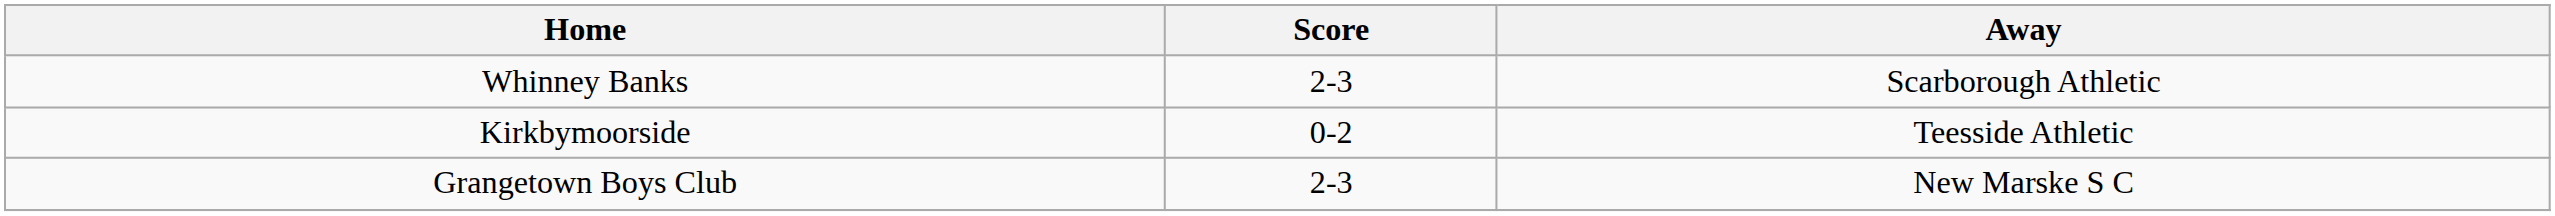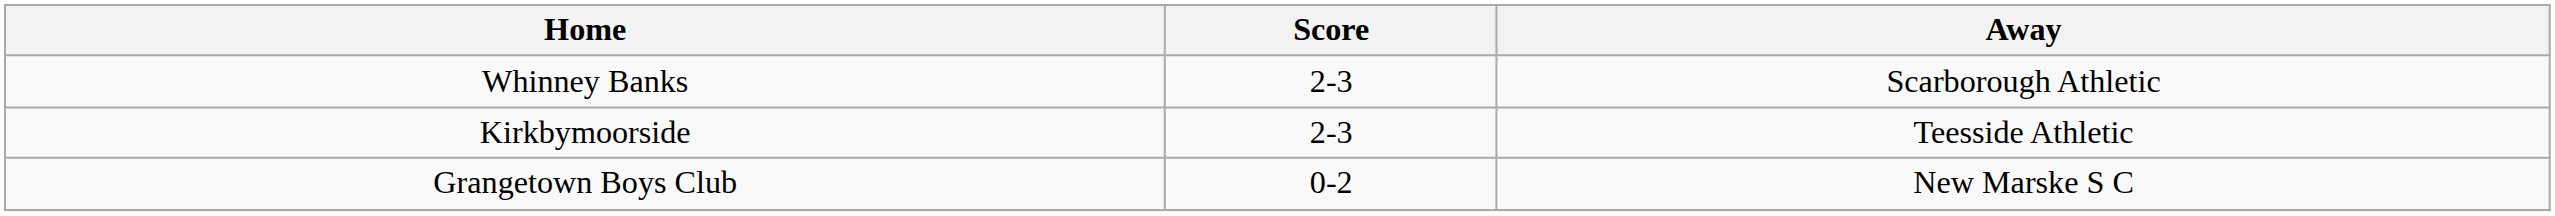Kirkbymoorside | Score: 0-2 -> 2-3
Grangetown Boys Club | Score: 2-3 -> 0-2
